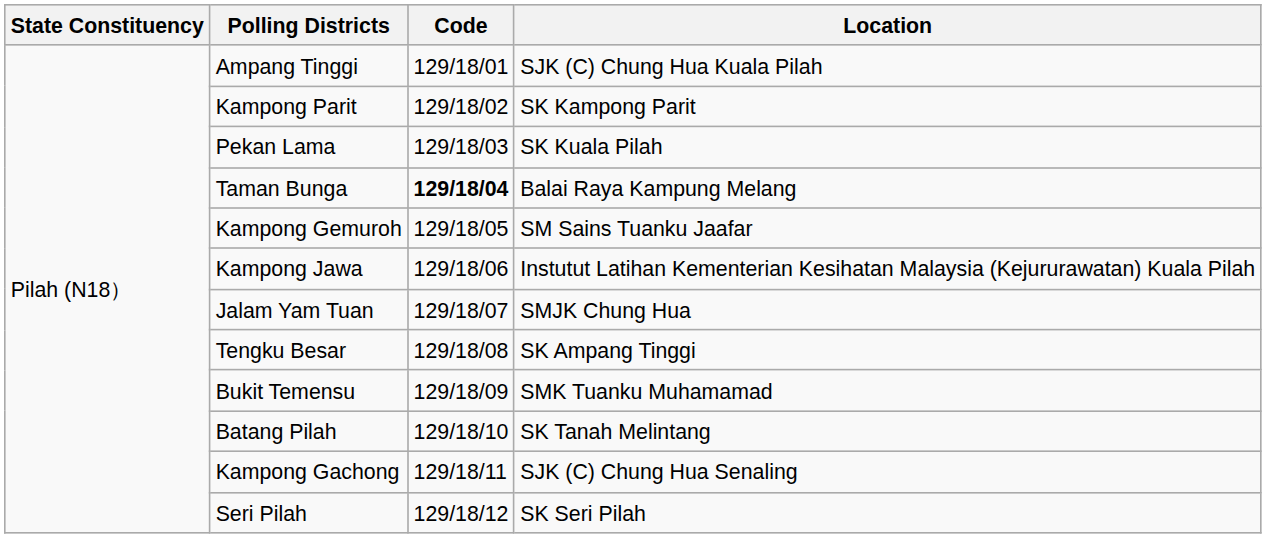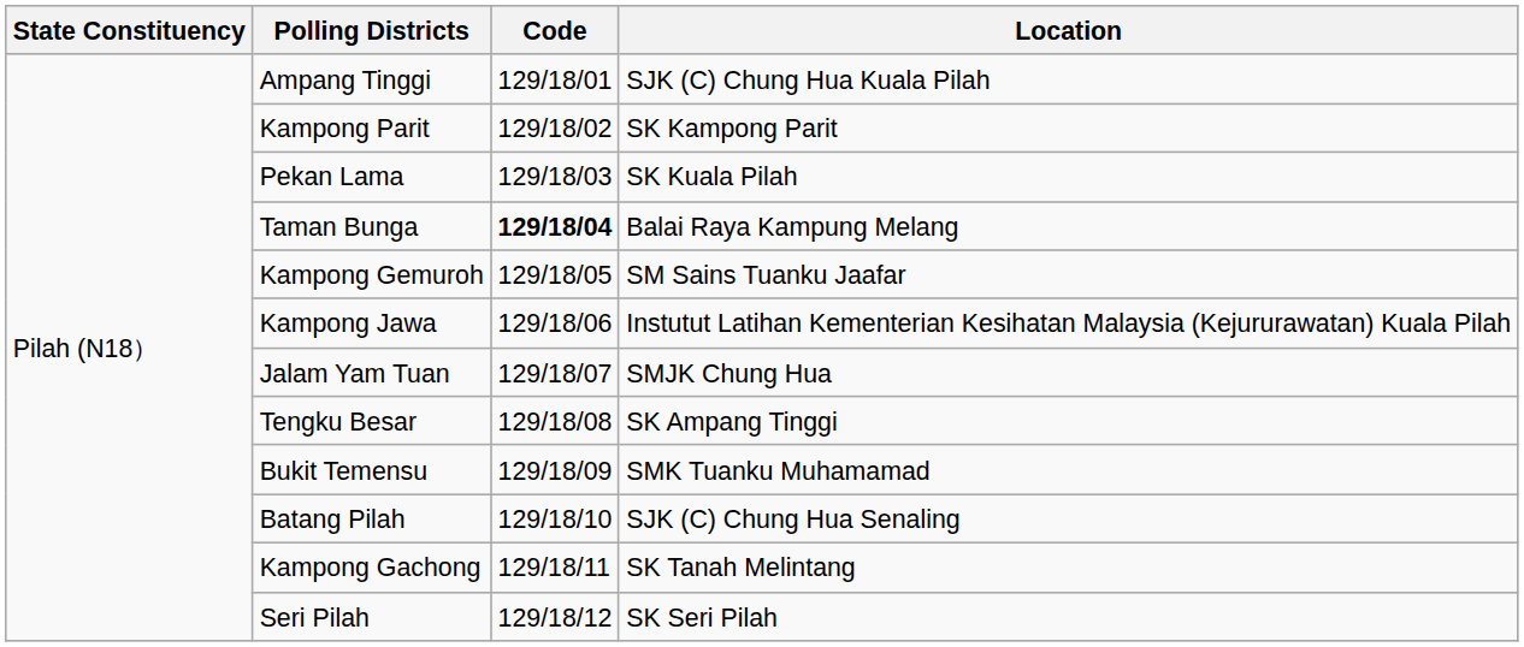Batang Pilah | Location: SK Tanah Melintang -> SJK (C) Chung Hua Senaling
Kampong Gachong | Location: SJK (C) Chung Hua Senaling -> SK Tanah Melintang
